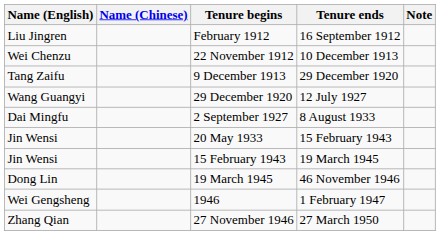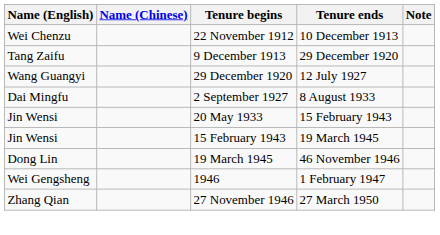- row: Liu Jingren | February 1912 | 16 September 1912
